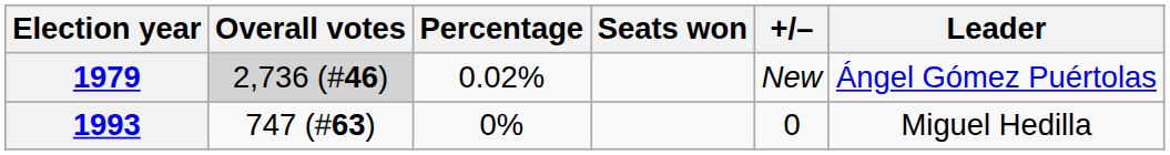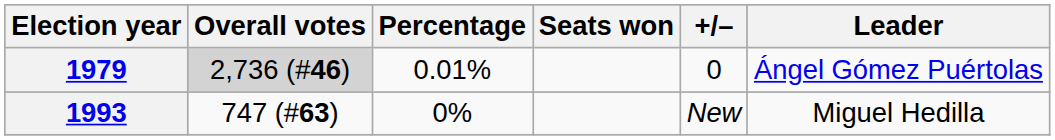1979 | Percentage: 0.02% -> 0.01%
1979 | +/–: New -> 0
1993 | +/–: 0 -> New
